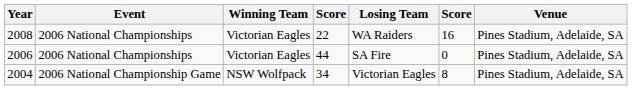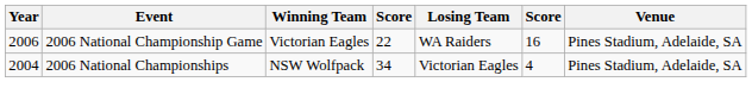22 | Year: 2008 -> 2006
22 | Event: 2006 National Championships -> 2006 National Championship Game
- row: 2006 | 2006 National Championships | Victorian Eagles | 44 | SA Fire | 0 | Pines Stadium, Adelaide, SA
34 | Event: 2006 National Championship Game -> 2006 National Championships
34 | column 6: 8 -> 4
